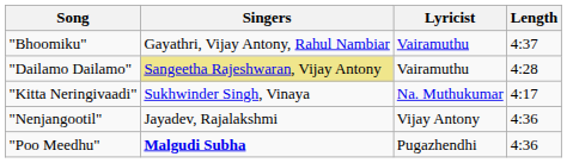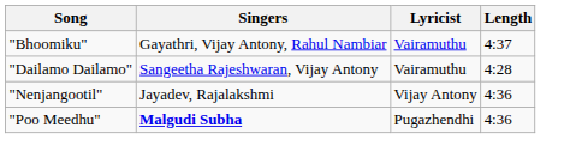"Dailamo Dailamo" | Singers: khaki background -> no background
- row: "Kitta Neringivaadi" | Sukhwinder Singh, Vinaya | Na. Muthukumar | 4:17
